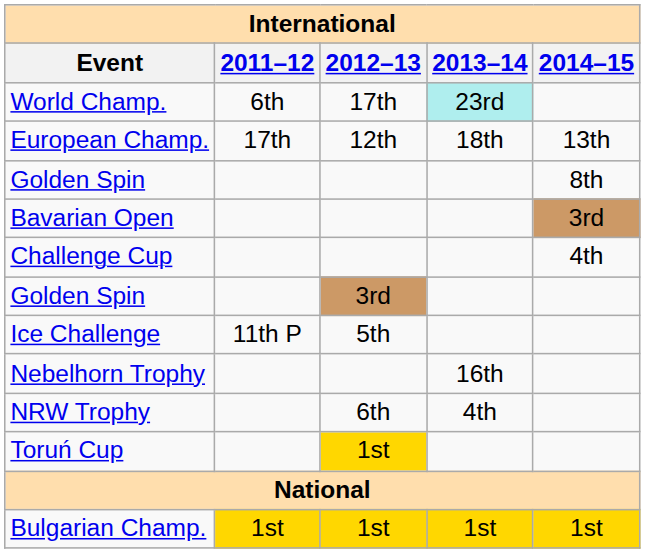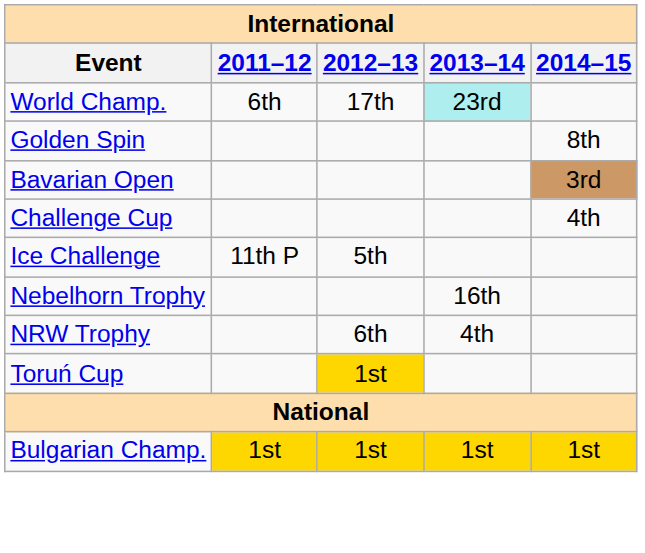- row: European Champ. | 17th | 12th | 18th | 13th
- row: Golden Spin | 3rd
